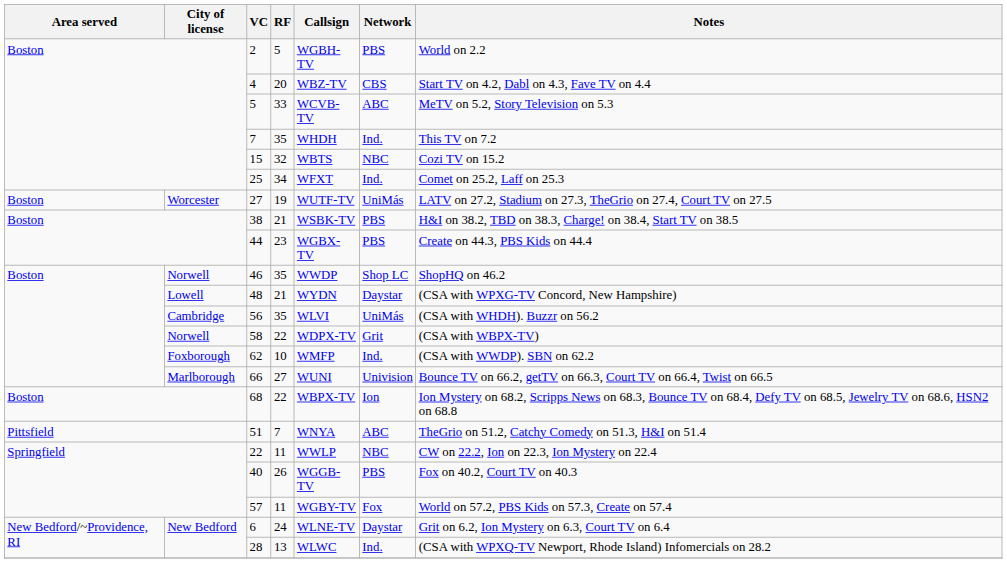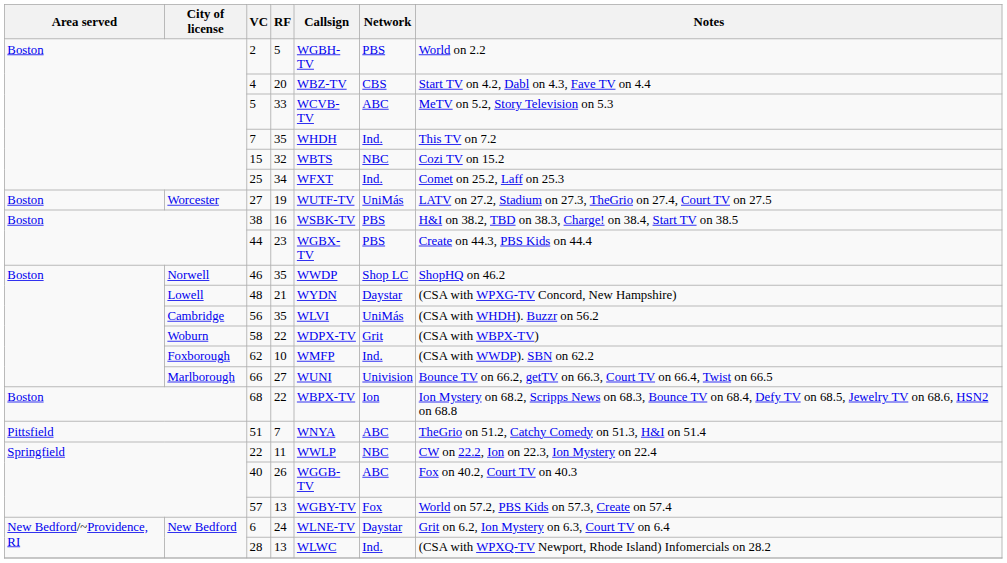38 | RF: 21 -> 16
58 | City of license: Norwell -> Woburn
40 | Network: PBS -> ABC
57 | RF: 11 -> 13
